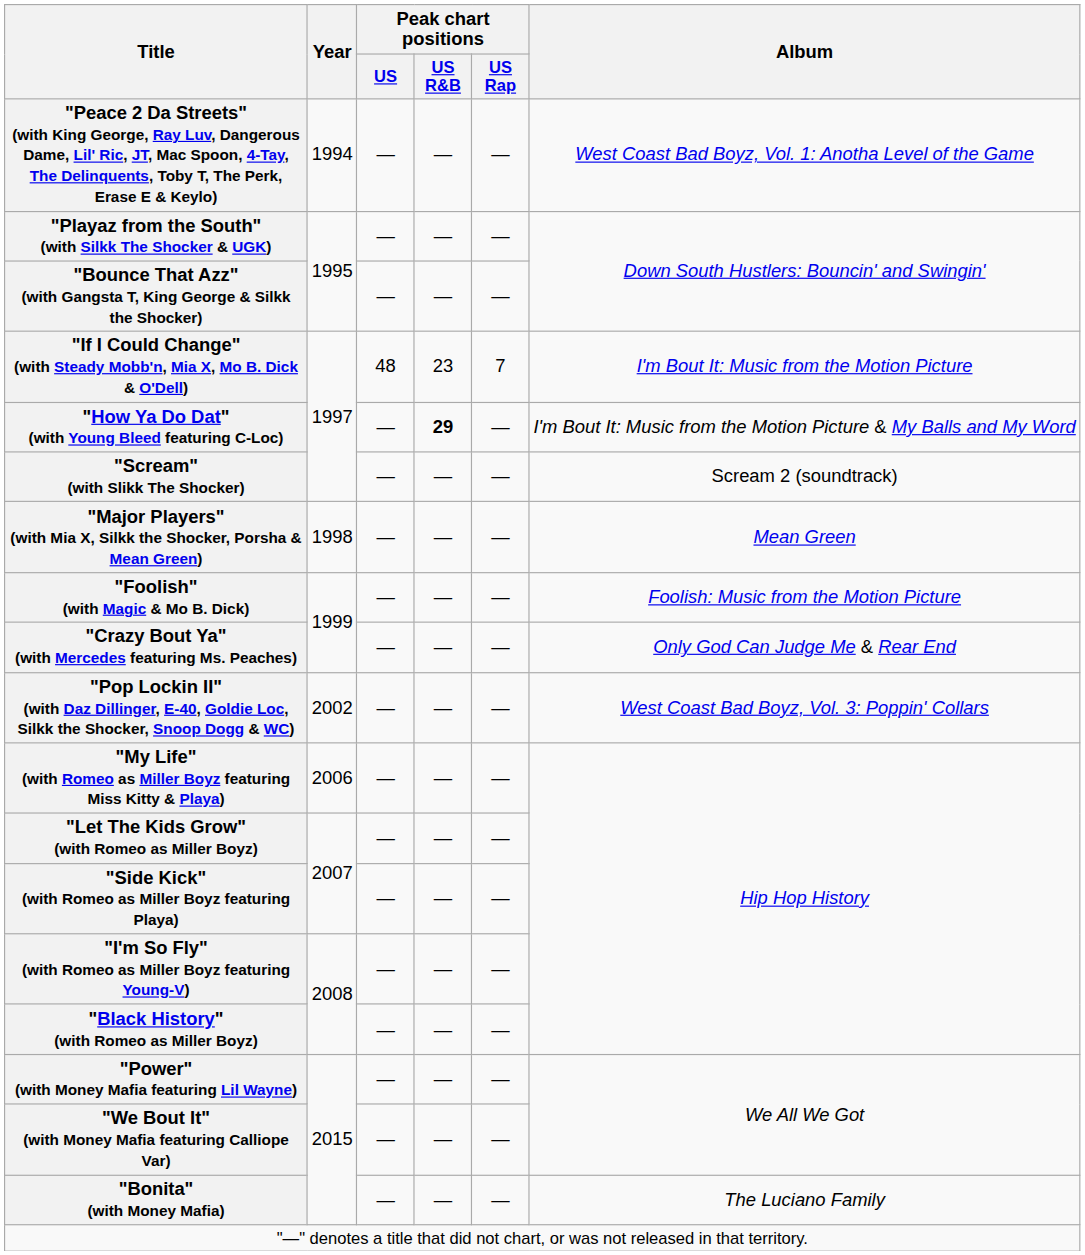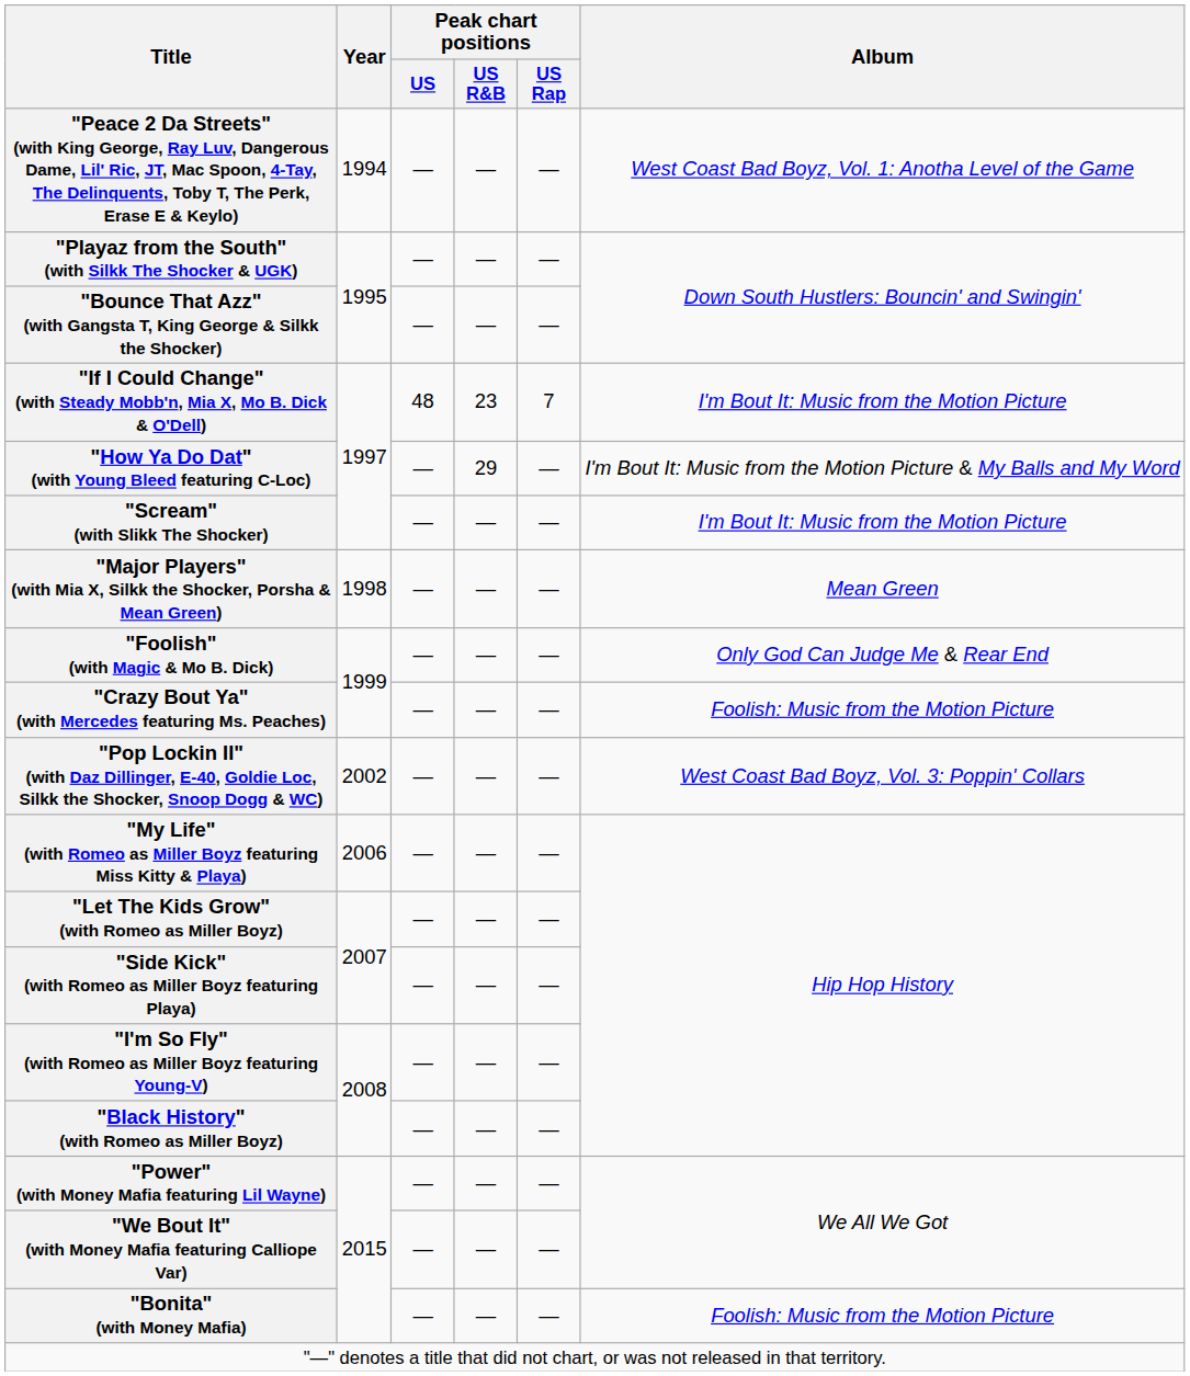"How Ya Do Dat" (with Young Bleed featuring C-Loc) | Peak chart positions / US R&B: bold -> normal
"Scream" (with Slikk The Shocker) | Album: Scream 2 (soundtrack) -> I'm Bout It: Music from the Motion Picture
"Foolish" (with Magic & Mo B. Dick) | Album: Foolish: Music from the Motion Picture -> Only God Can Judge Me & Rear End
"Crazy Bout Ya" (with Mercedes featuring Ms. Peaches) | Album: Only God Can Judge Me & Rear End -> Foolish: Music from the Motion Picture
"Bonita" (with Money Mafia) | Album: The Luciano Family -> Foolish: Music from the Motion Picture
